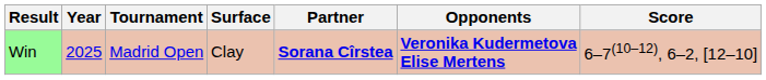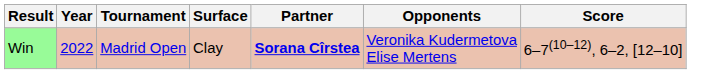Win | Year: 2025 -> 2022
Win | Opponents: bold -> normal
